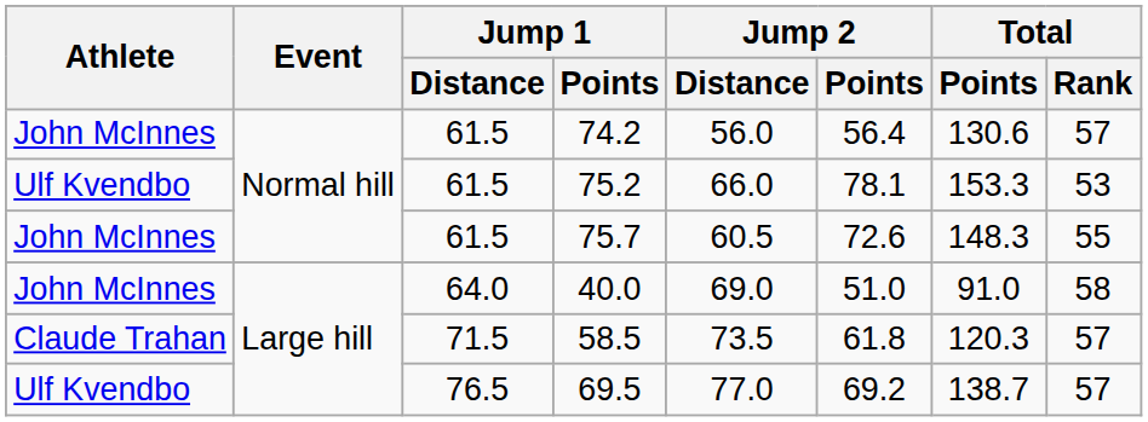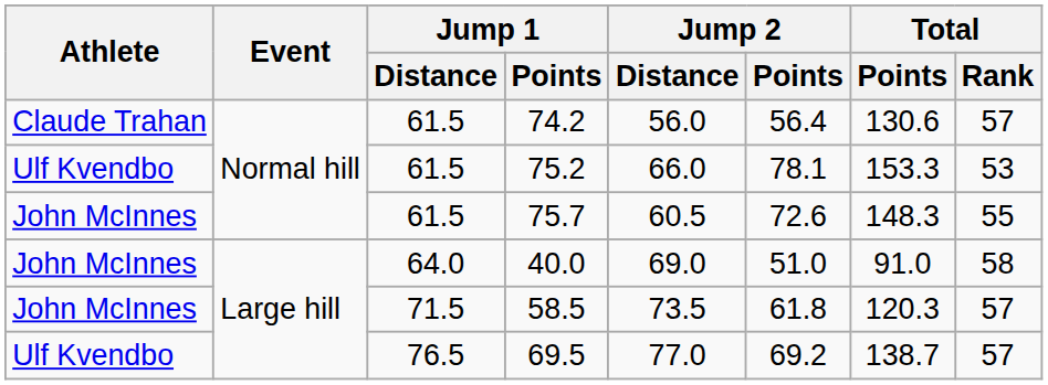74.2 | Athlete: John McInnes -> Claude Trahan
58.5 | Athlete: Claude Trahan -> John McInnes
